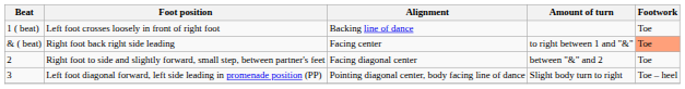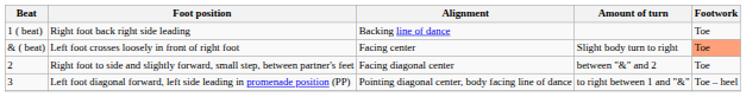1 ( beat) | Foot position: Left foot crosses loosely in front of right foot -> Right foot back right side leading
& ( beat) | Foot position: Right foot back right side leading -> Left foot crosses loosely in front of right foot
& ( beat) | Amount of turn: to right between 1 and "&" -> Slight body turn to right
3 | Amount of turn: Slight body turn to right -> to right between 1 and "&"
